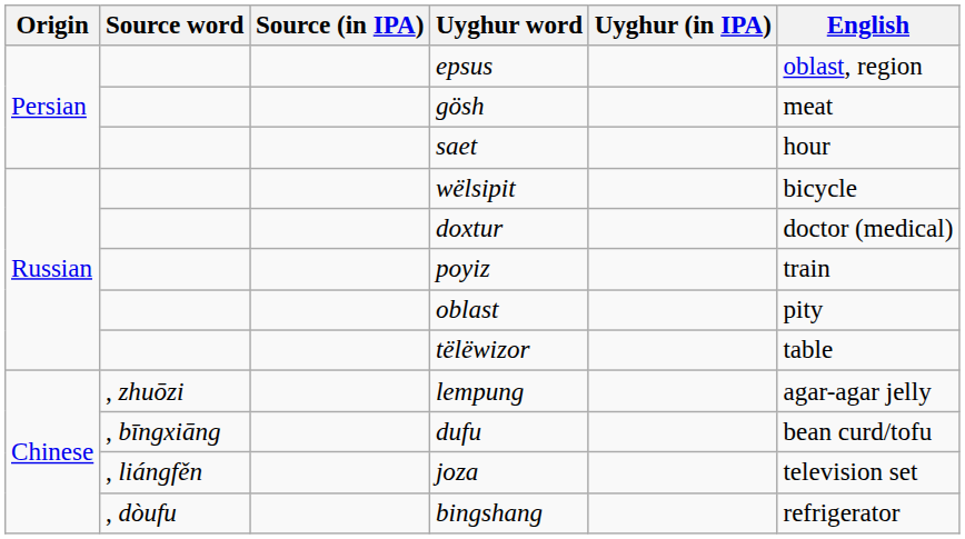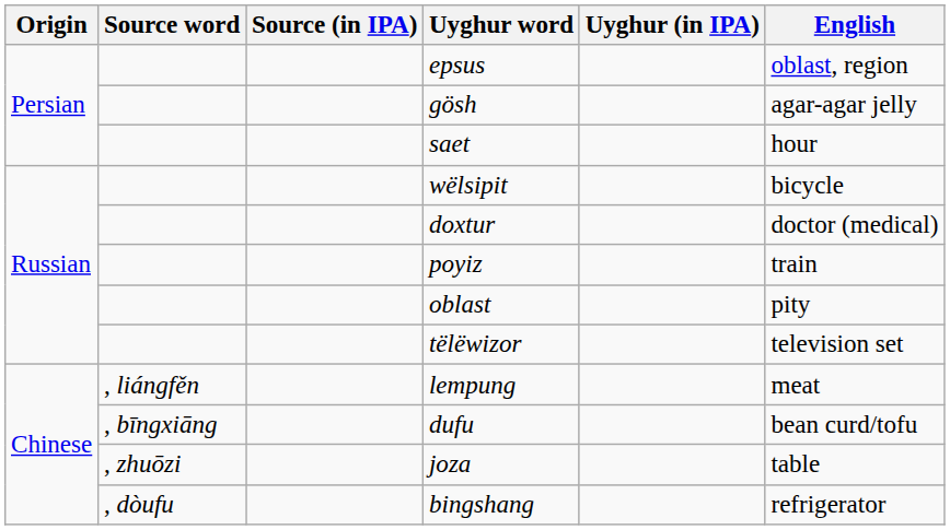gösh | English: meat -> agar-agar jelly
tëlëwizor | English: table -> television set
lempung | Source word: , zhuōzi -> , liángfěn
lempung | English: agar-agar jelly -> meat
joza | Source word: , liángfěn -> , zhuōzi
joza | English: television set -> table
